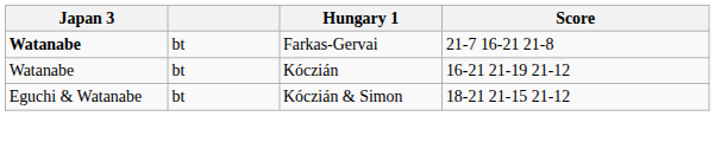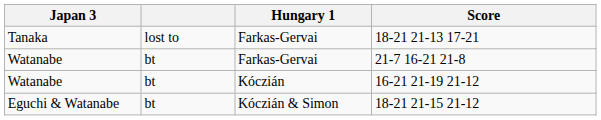+ row: Tanaka | lost to | Farkas-Gervai | 18-21 21-13 17-21
21-7 16-21 21-8 | Japan 3: bold -> normal
